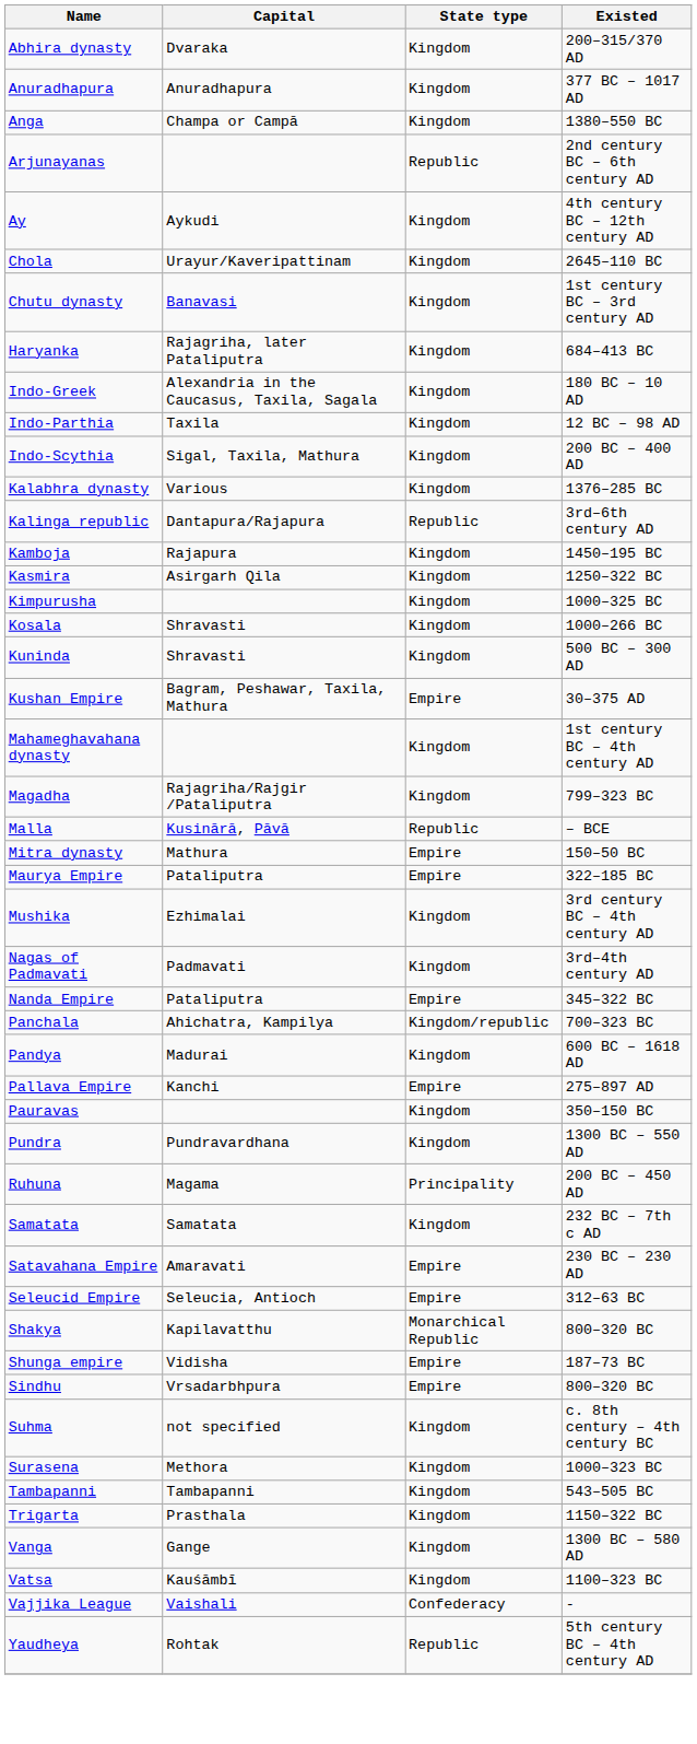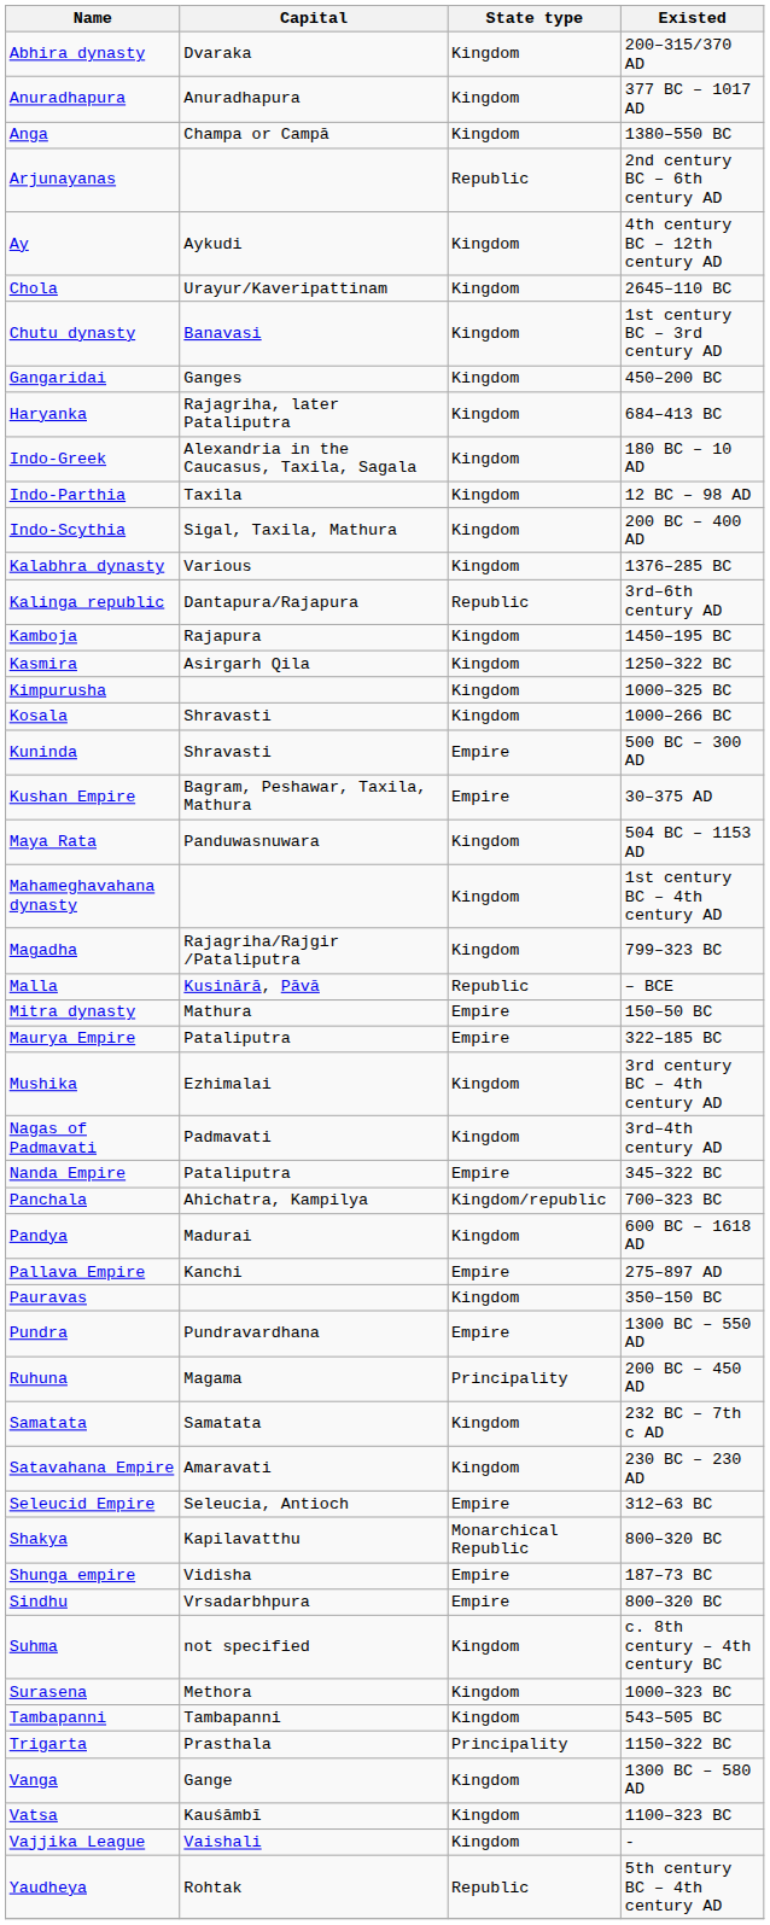+ row: Gangaridai | Ganges | Kingdom | 450–200 BC
Kuninda | State type: Kingdom -> Empire
+ row: Maya Rata | Panduwasnuwara | Kingdom | 504 BC – 1153 AD
Pundra | State type: Kingdom -> Empire
Satavahana Empire | State type: Empire -> Kingdom
Trigarta | State type: Kingdom -> Principality
Vajjika League | State type: Confederacy -> Kingdom
